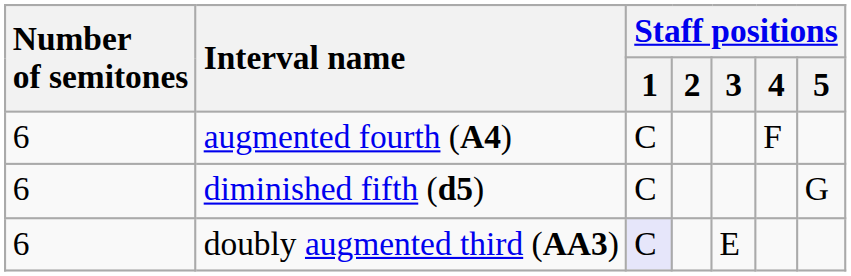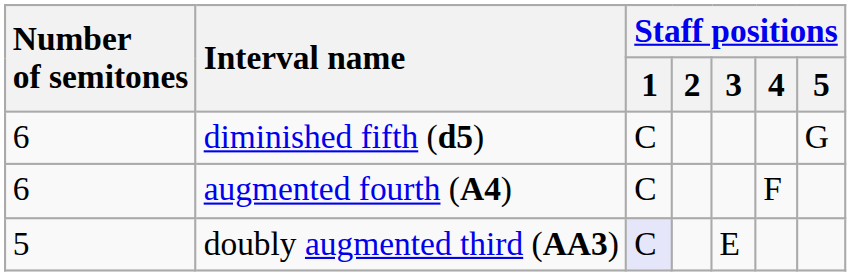rows swapped: augmented fourth (A4) <-> diminished fifth (d5)
doubly augmented third (AA3) | Number of semitones: 6 -> 5
